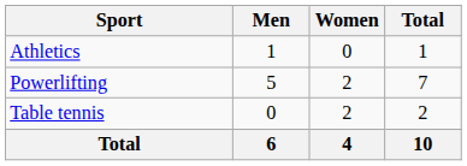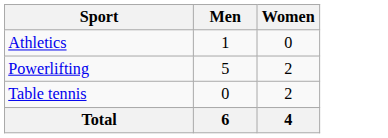- column: Total | 1 | 7 | 2 | 10
